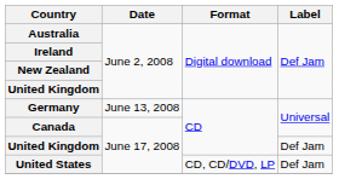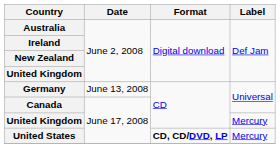United Kingdom / June 17, 2008 | Label: Def Jam -> Mercury
United States | Format: normal -> bold
United States | Label: Def Jam -> Mercury
